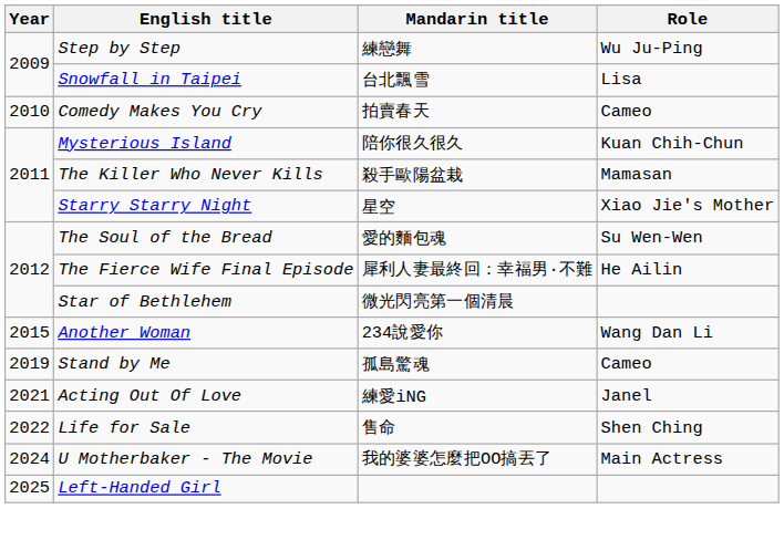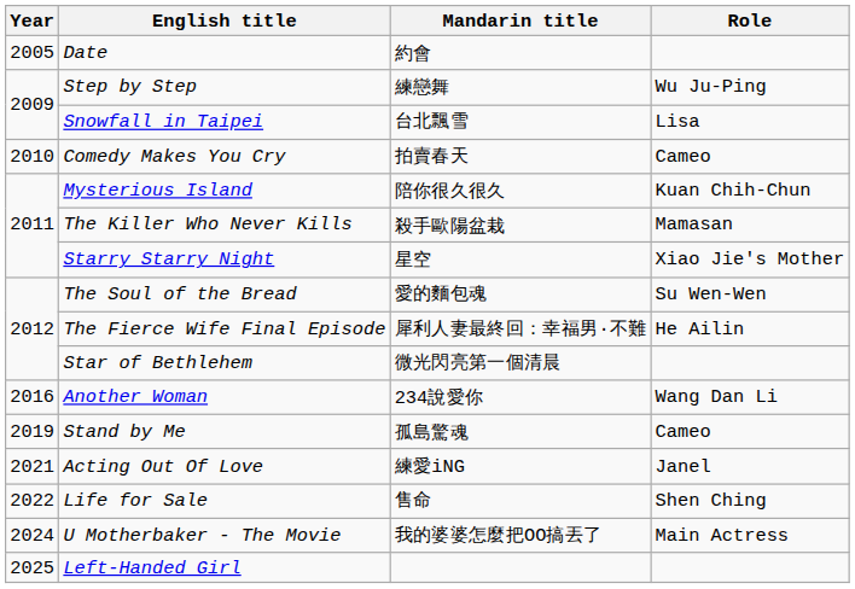+ row: 2005 | Date | 約會
Another Woman | Year: 2015 -> 2016
